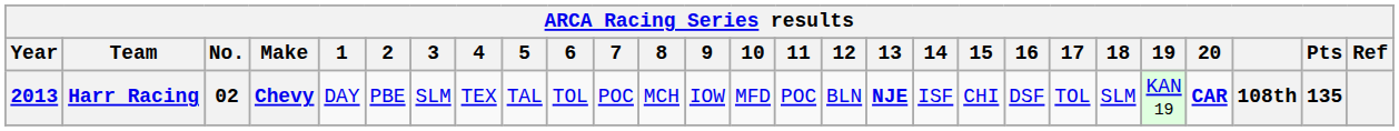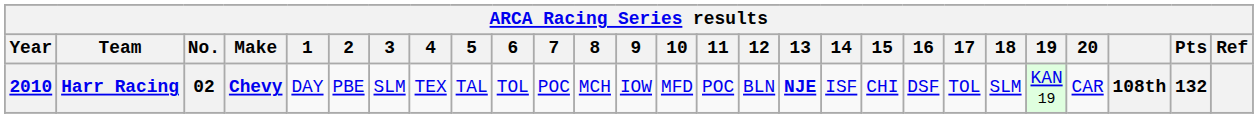Harr Racing | Year: 2013 -> 2010
Harr Racing | 20: bold -> normal
Harr Racing | Pts: 135 -> 132
